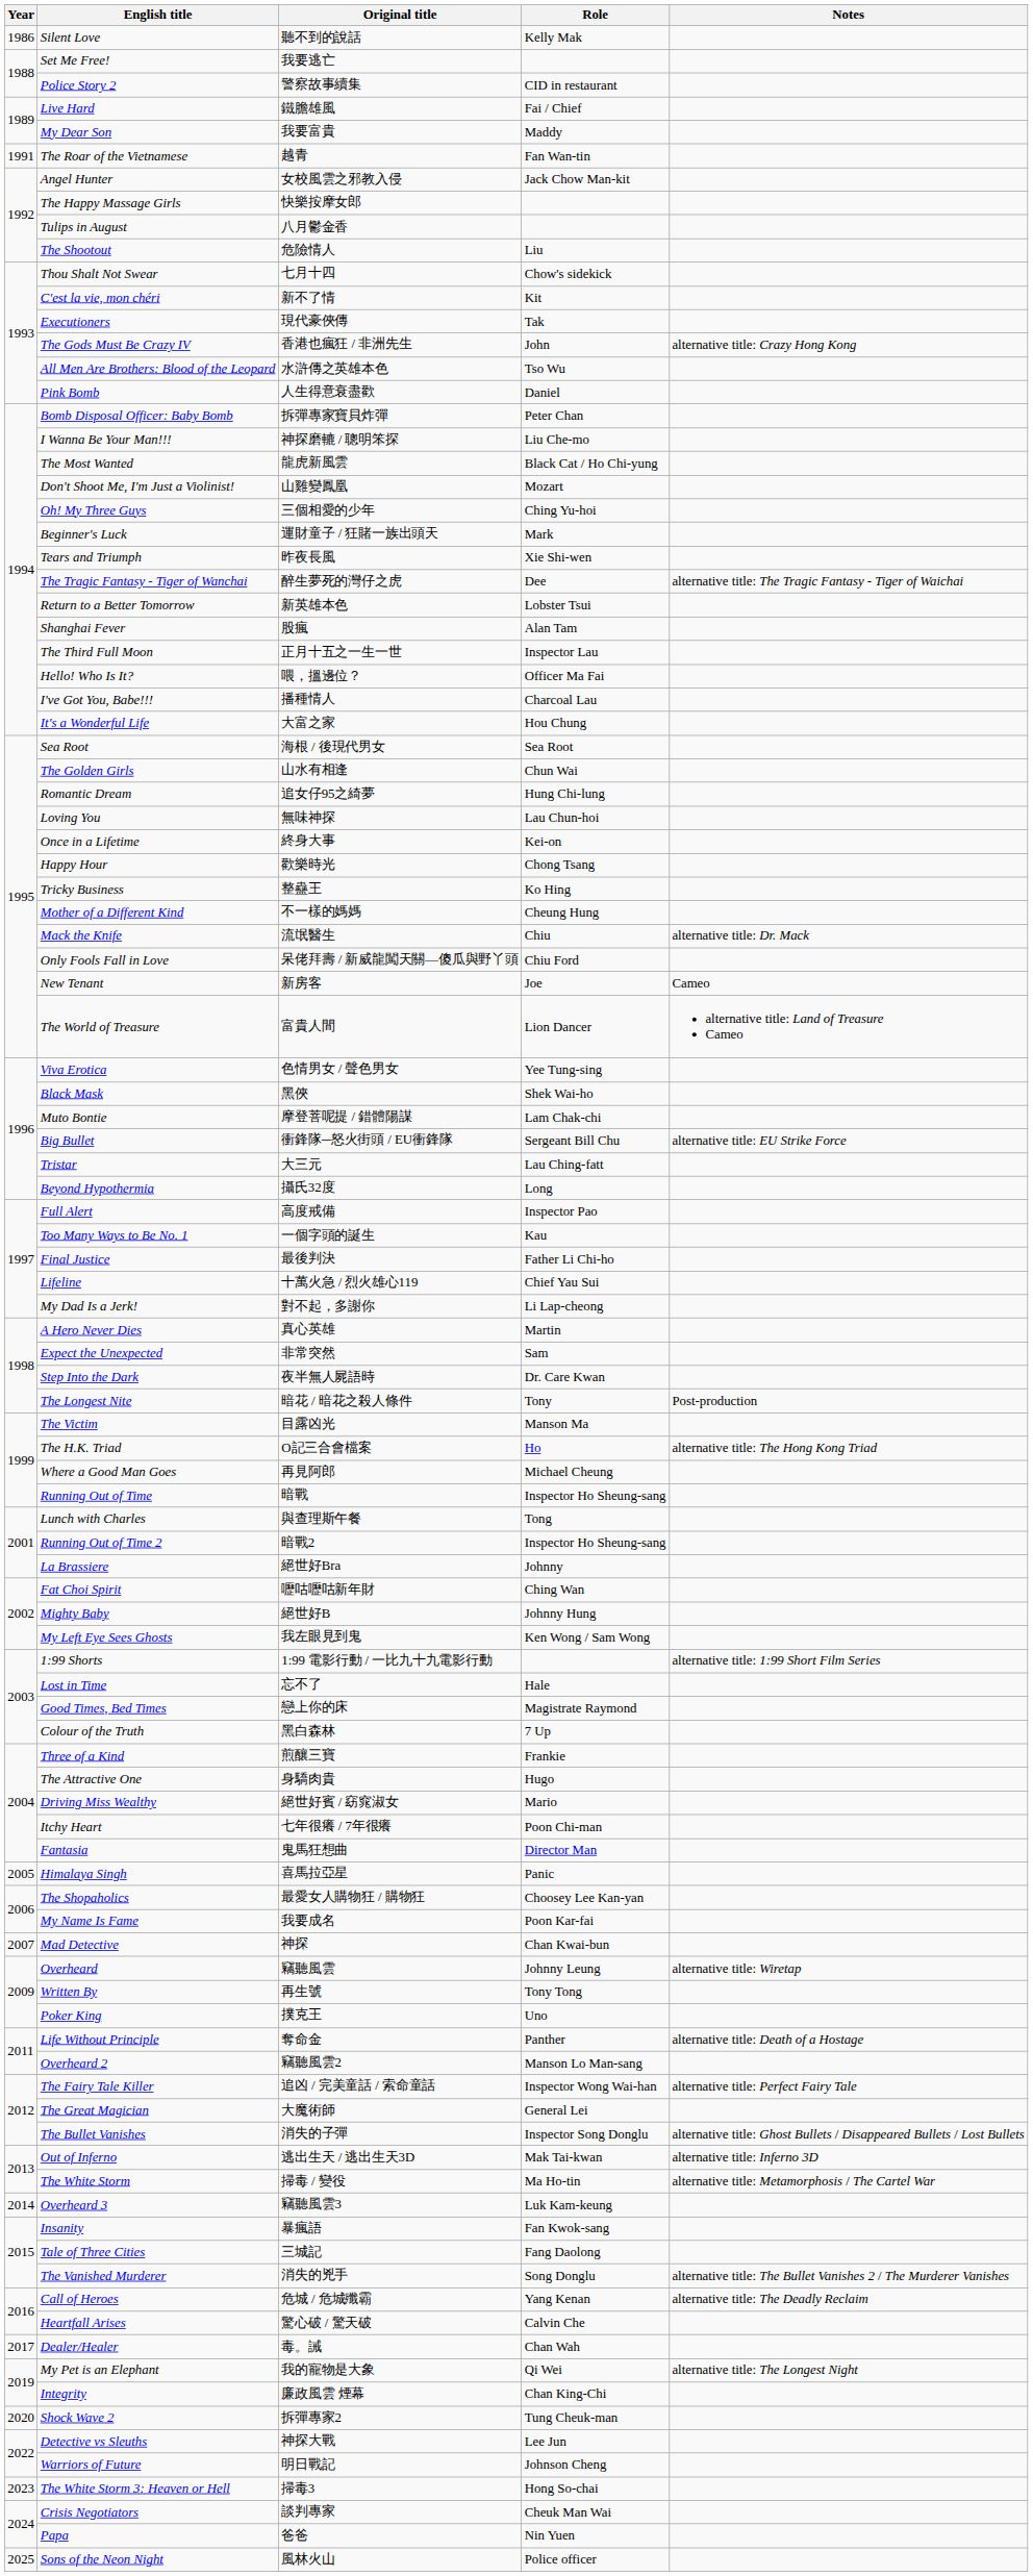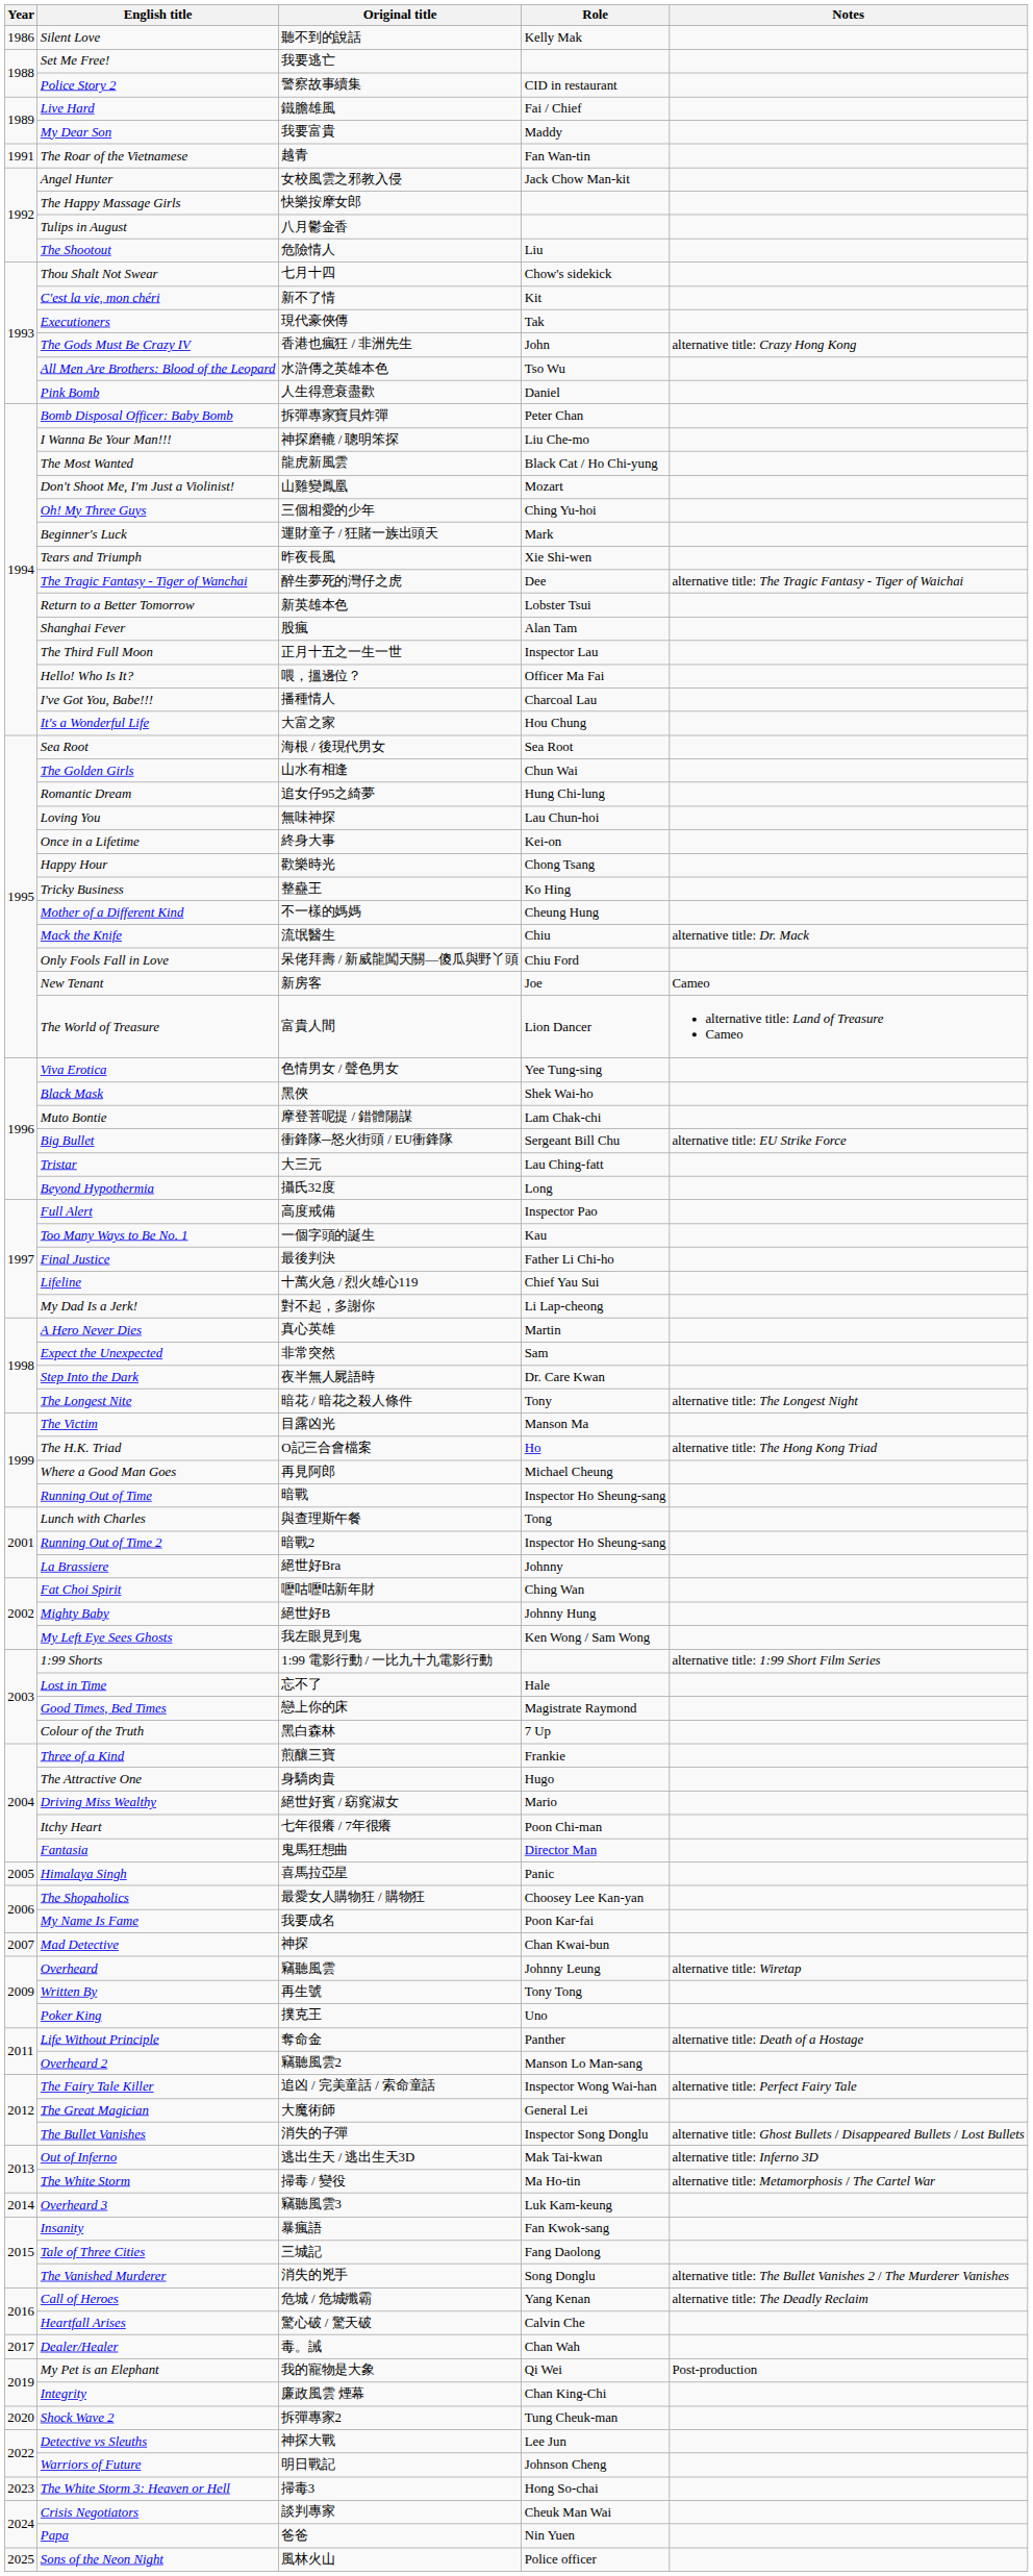The Longest Nite | Notes: Post-production -> alternative title: The Longest Night
My Pet is an Elephant | Notes: alternative title: The Longest Night -> Post-production
